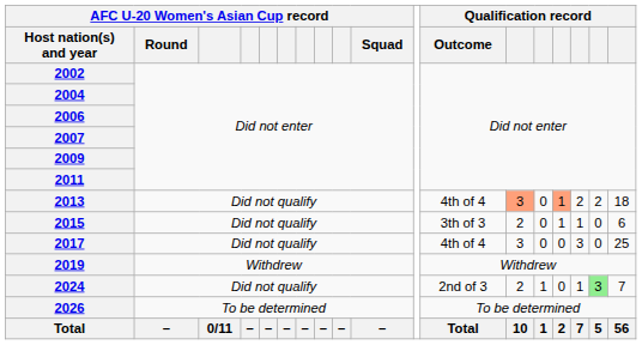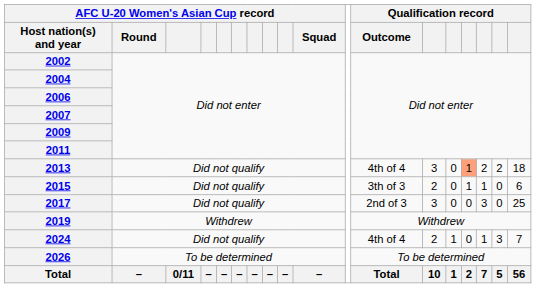2013 | column 13: lightsalmon background -> no background
2017 | Qualification record / Outcome: 4th of 4 -> 2nd of 3
2024 | Qualification record / Outcome: 2nd of 3 -> 4th of 4
2024 | column 17: lightgreen background -> no background
